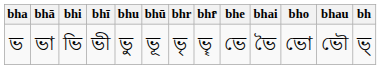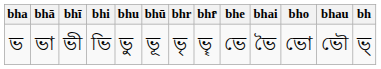columns swapped: bhi <-> bhī
